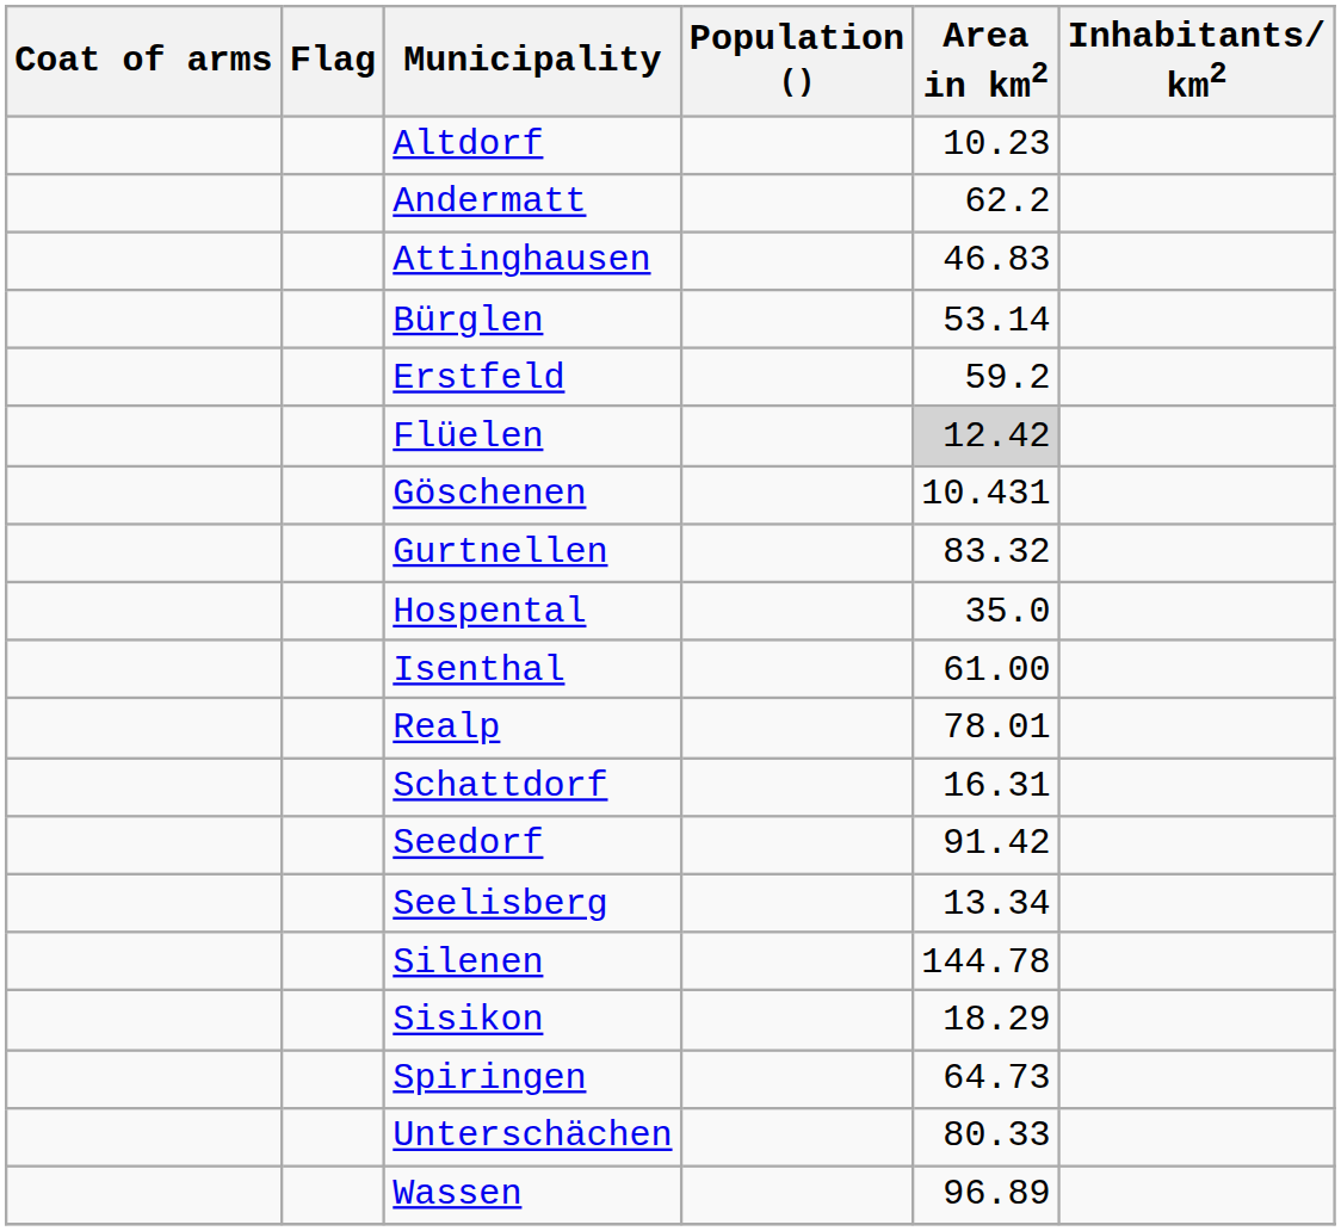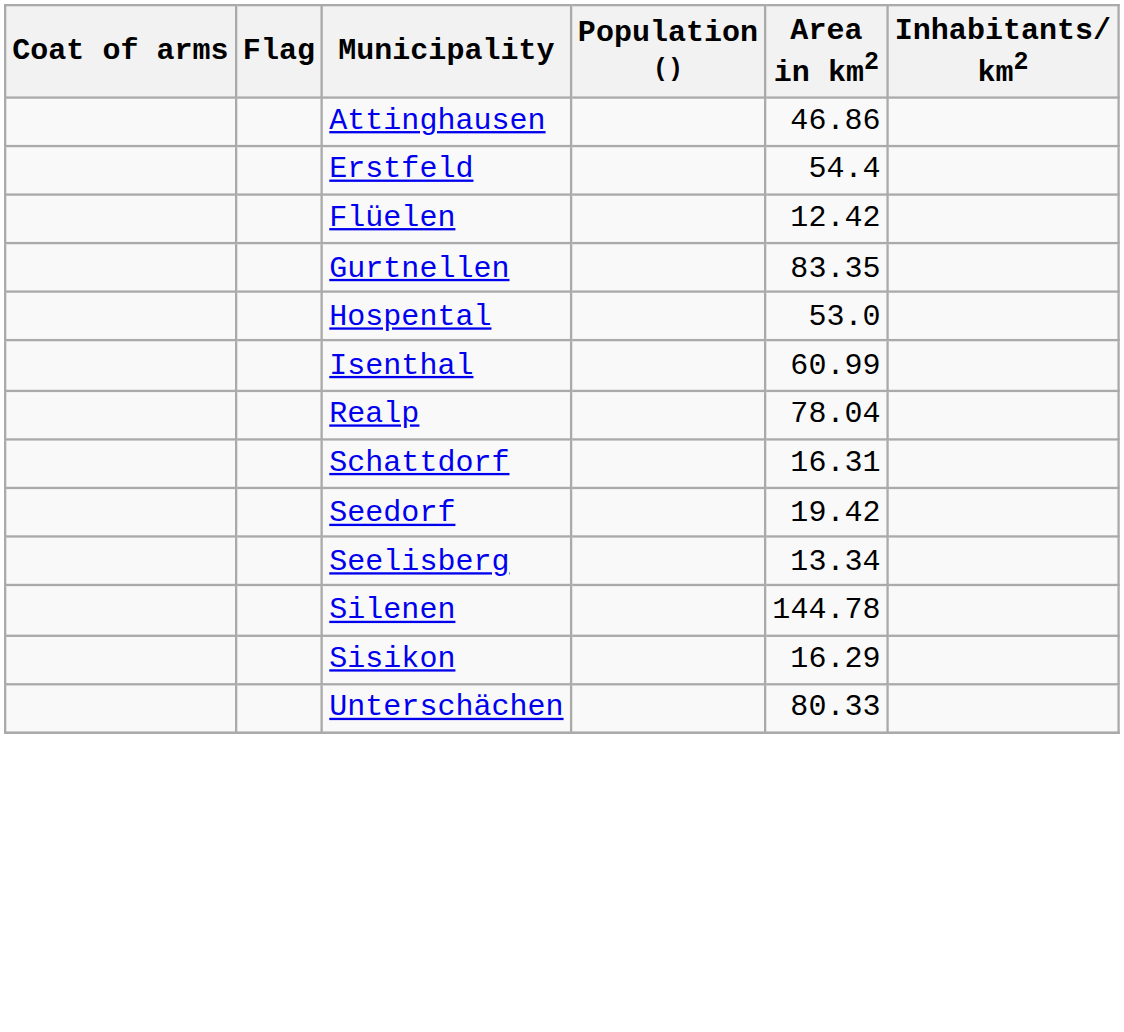- row: Altdorf | 10.23
- row: Andermatt | 62.2
Attinghausen | Area in km2: 46.83 -> 46.86
- row: Bürglen | 53.14
Erstfeld | Area in km2: 59.2 -> 54.4
Flüelen | Area in km2: lightgrey background -> no background
- row: Göschenen | 10.431
Gurtnellen | Area in km2: 83.32 -> 83.35
Hospental | Area in km2: 35.0 -> 53.0
Isenthal | Area in km2: 61.00 -> 60.99
Realp | Area in km2: 78.01 -> 78.04
Seedorf | Area in km2: 91.42 -> 19.42
Sisikon | Area in km2: 18.29 -> 16.29
- row: Spiringen | 64.73
- row: Wassen | 96.89
